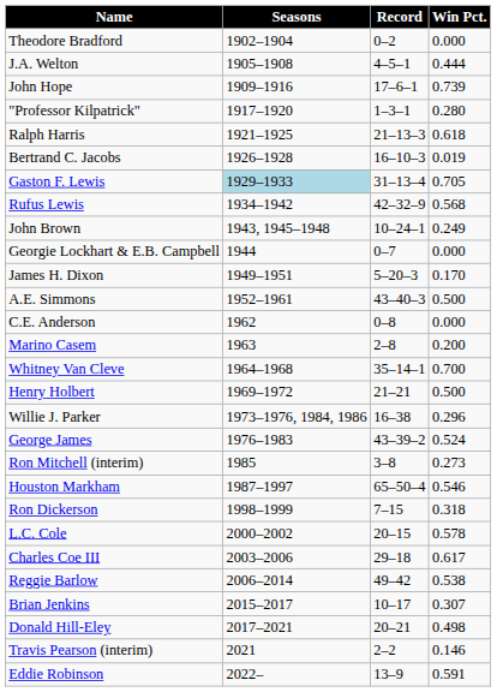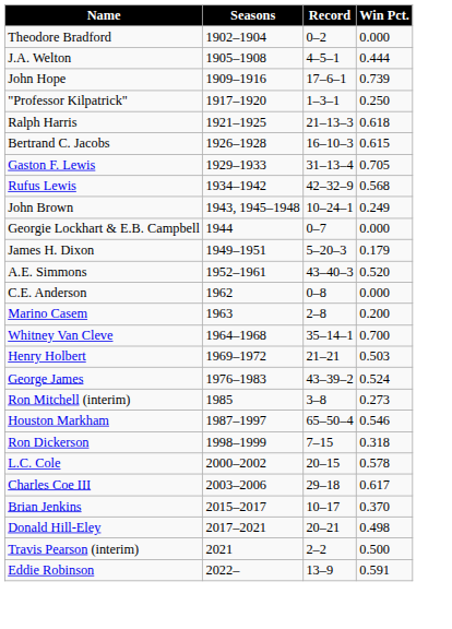"Professor Kilpatrick" | Win Pct.: 0.280 -> 0.250
Bertrand C. Jacobs | Win Pct.: 0.019 -> 0.615
Gaston F. Lewis | Seasons: lightblue background -> no background
James H. Dixon | Win Pct.: 0.170 -> 0.179
A.E. Simmons | Win Pct.: 0.500 -> 0.520
Henry Holbert | Win Pct.: 0.500 -> 0.503
- row: Willie J. Parker | 1973–1976, 1984, 1986 | 16–38 | 0.296
- row: Reggie Barlow | 2006–2014 | 49–42 | 0.538
Brian Jenkins | Win Pct.: 0.307 -> 0.370
Travis Pearson (interim) | Win Pct.: 0.146 -> 0.500
